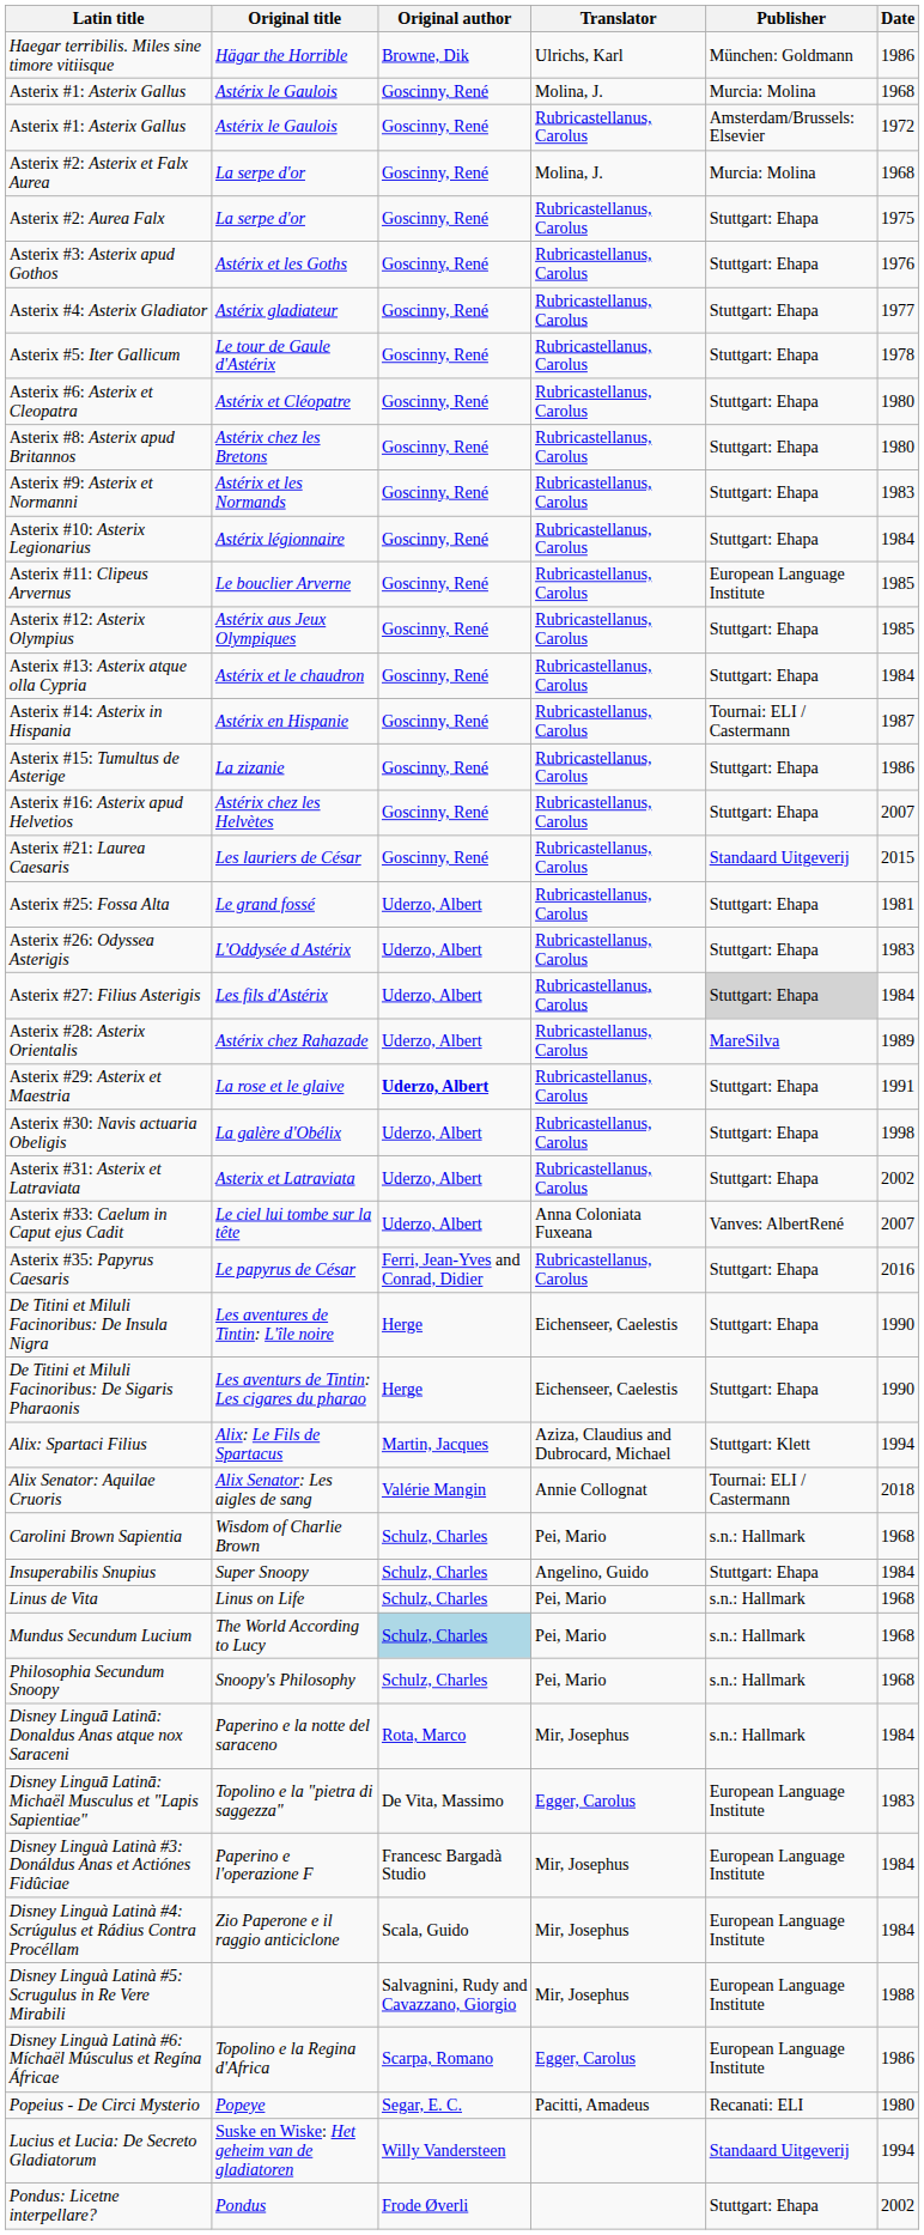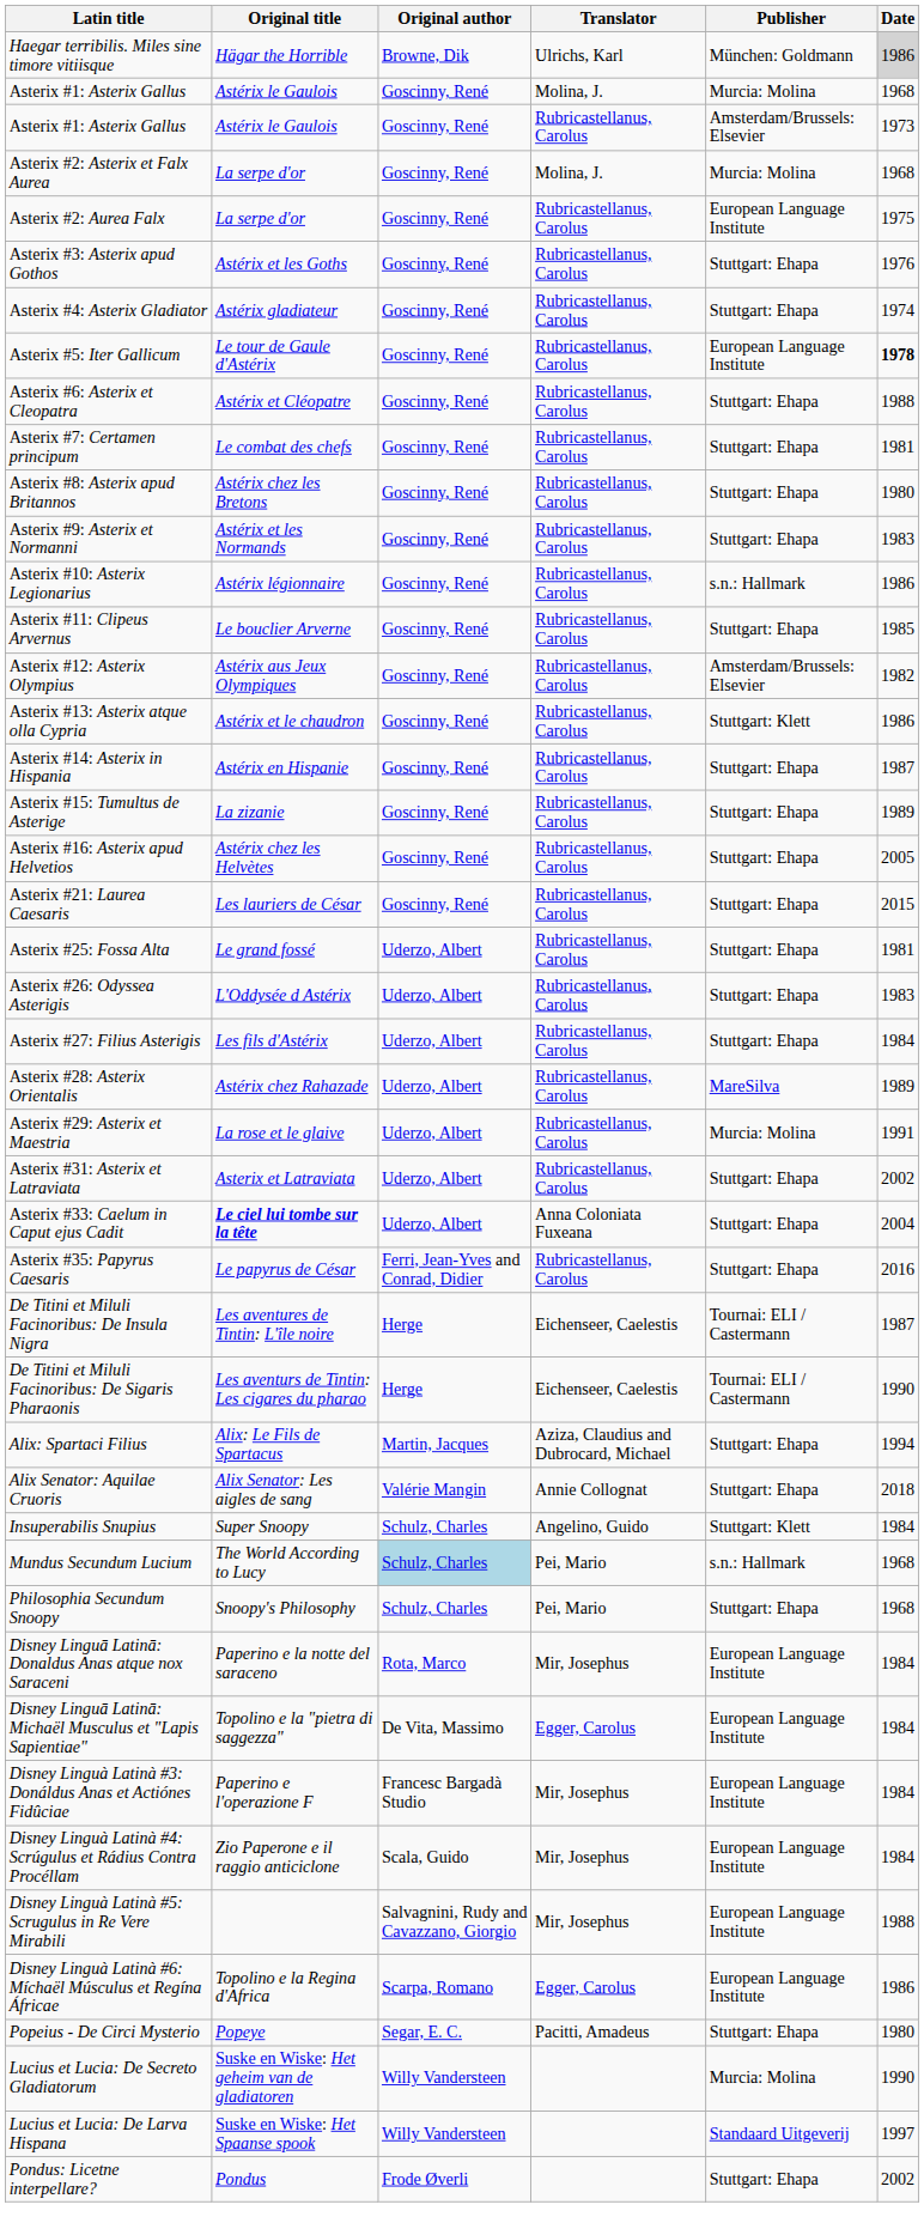Haegar terribilis. Miles sine timore vitiisque | Date: no background -> lightgrey background
Asterix #1: Asterix Gallus / Rubricastellanus, Carolus | Date: 1972 -> 1973
Asterix #2: Aurea Falx | Publisher: Stuttgart: Ehapa -> European Language Institute
Asterix #4: Asterix Gladiator | Date: 1977 -> 1974
Asterix #5: Iter Gallicum | Publisher: Stuttgart: Ehapa -> European Language Institute
Asterix #5: Iter Gallicum | Date: normal -> bold
Asterix #6: Asterix et Cleopatra | Date: 1980 -> 1988
+ row: Asterix #7: Certamen principum | Le combat des chefs | Goscinny, René | Rubricastellanus, Carolus | Stuttgart: Ehapa | 1981
Asterix #10: Asterix Legionarius | Publisher: Stuttgart: Ehapa -> s.n.: Hallmark
Asterix #10: Asterix Legionarius | Date: 1984 -> 1986
Asterix #11: Clipeus Arvernus | Publisher: European Language Institute -> Stuttgart: Ehapa
Asterix #12: Asterix Olympius | Publisher: Stuttgart: Ehapa -> Amsterdam/Brussels: Elsevier
Asterix #12: Asterix Olympius | Date: 1985 -> 1982
Asterix #13: Asterix atque olla Cypria | Publisher: Stuttgart: Ehapa -> Stuttgart: Klett
Asterix #13: Asterix atque olla Cypria | Date: 1984 -> 1986
Asterix #14: Asterix in Hispania | Publisher: Tournai: ELI / Castermann -> Stuttgart: Ehapa
Asterix #15: Tumultus de Asterige | Date: 1986 -> 1989
Asterix #16: Asterix apud Helvetios | Date: 2007 -> 2005
Asterix #21: Laurea Caesaris | Publisher: Standaard Uitgeverij -> Stuttgart: Ehapa
Asterix #27: Filius Asterigis | Publisher: lightgrey background -> no background
Asterix #29: Asterix et Maestria | Original author: bold -> normal
Asterix #29: Asterix et Maestria | Publisher: Stuttgart: Ehapa -> Murcia: Molina
- row: Asterix #30: Navis actuaria Obeligis | La galère d'Obélix | Uderzo, Albert | Rubricastellanus, Carolus | Stuttgart: Ehapa | 1998
Asterix #33: Caelum in Caput ejus Cadit | Original title: normal -> bold
Asterix #33: Caelum in Caput ejus Cadit | Publisher: Vanves: AlbertRené -> Stuttgart: Ehapa
Asterix #33: Caelum in Caput ejus Cadit | Date: 2007 -> 2004
De Titini et Miluli Facinoribus: De Insula Nigra | Publisher: Stuttgart: Ehapa -> Tournai: ELI / Castermann
De Titini et Miluli Facinoribus: De Insula Nigra | Date: 1990 -> 1987
De Titini et Miluli Facinoribus: De Sigaris Pharaonis | Publisher: Stuttgart: Ehapa -> Tournai: ELI / Castermann
Alix: Spartaci Filius | Publisher: Stuttgart: Klett -> Stuttgart: Ehapa
Alix Senator: Aquilae Cruoris | Publisher: Tournai: ELI / Castermann -> Stuttgart: Ehapa
- row: Carolini Brown Sapientia | Wisdom of Charlie Brown | Schulz, Charles | Pei, Mario | s.n.: Hallmark | 1968
Insuperabilis Snupius | Publisher: Stuttgart: Ehapa -> Stuttgart: Klett
- row: Linus de Vita | Linus on Life | Schulz, Charles | Pei, Mario | s.n.: Hallmark | 1968
Philosophia Secundum Snoopy | Publisher: s.n.: Hallmark -> Stuttgart: Ehapa
Disney Linguā Latinā: Donaldus Anas atque nox Saraceni | Publisher: s.n.: Hallmark -> European Language Institute
Disney Linguā Latinā: Michaël Musculus et "Lapis Sapientiae" | Date: 1983 -> 1984
Popeius - De Circi Mysterio | Publisher: Recanati: ELI -> Stuttgart: Ehapa
Lucius et Lucia: De Secreto Gladiatorum | Publisher: Standaard Uitgeverij -> Murcia: Molina
Lucius et Lucia: De Secreto Gladiatorum | Date: 1994 -> 1990
+ row: Lucius et Lucia: De Larva Hispana | Suske en Wiske: Het Spaanse spook | Willy Vandersteen | Standaard Uitgeverij | 1997
